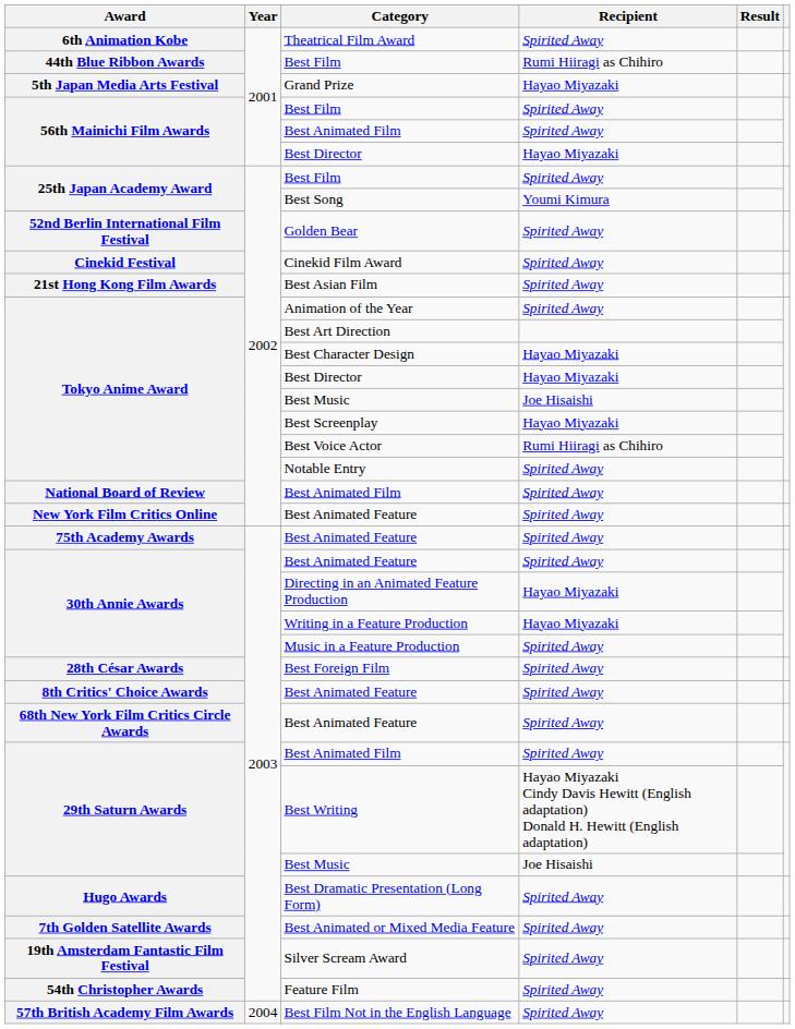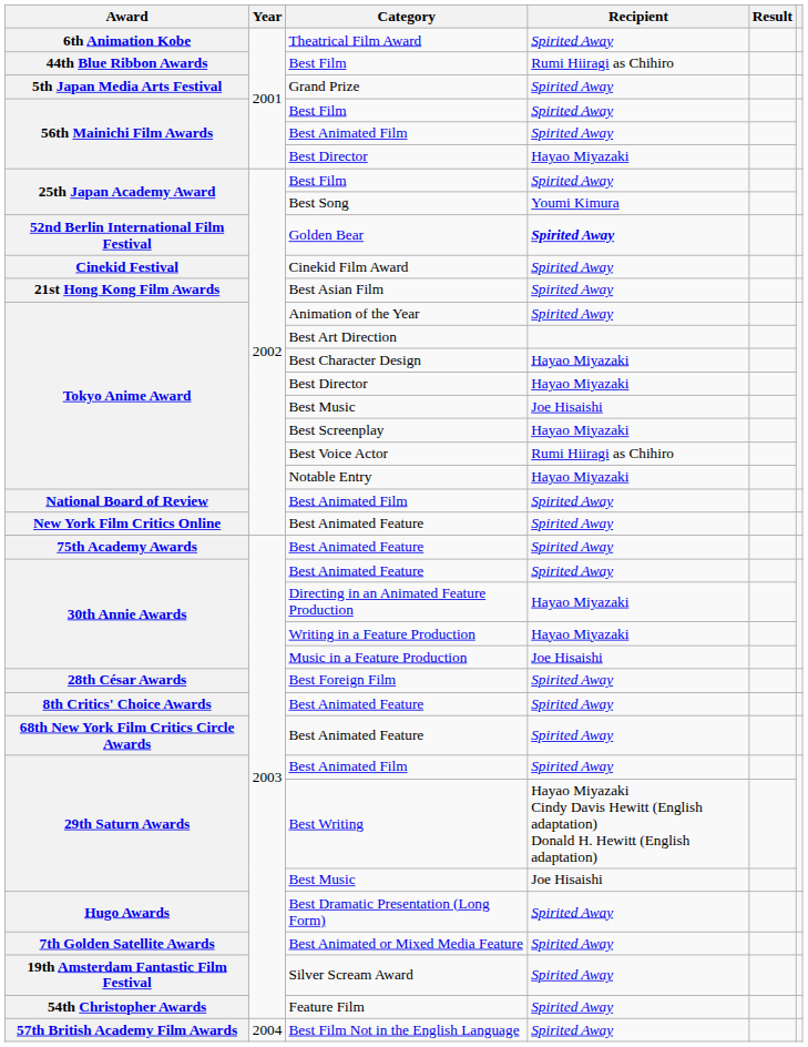Grand Prize | Recipient: Hayao Miyazaki -> Spirited Away
Golden Bear | Recipient: normal -> bold
Notable Entry | Recipient: Spirited Away -> Hayao Miyazaki
Music in a Feature Production | Recipient: Spirited Away -> Joe Hisaishi
